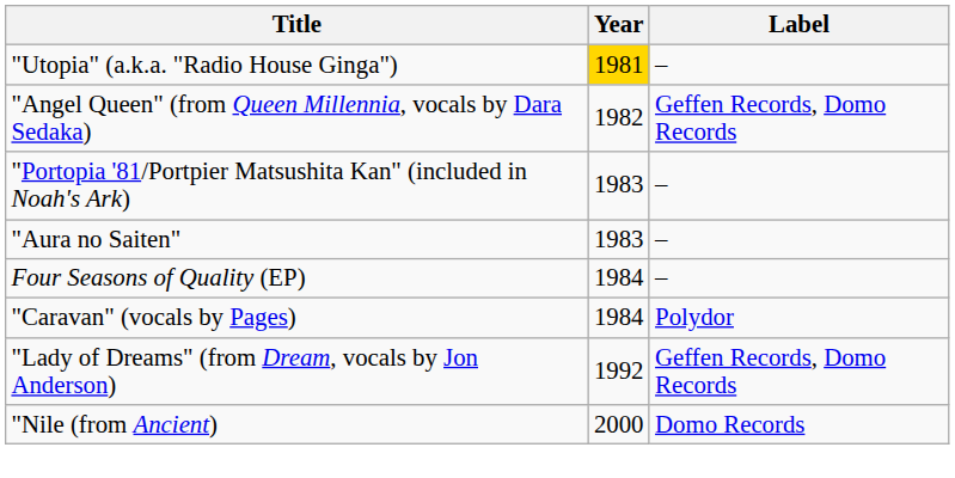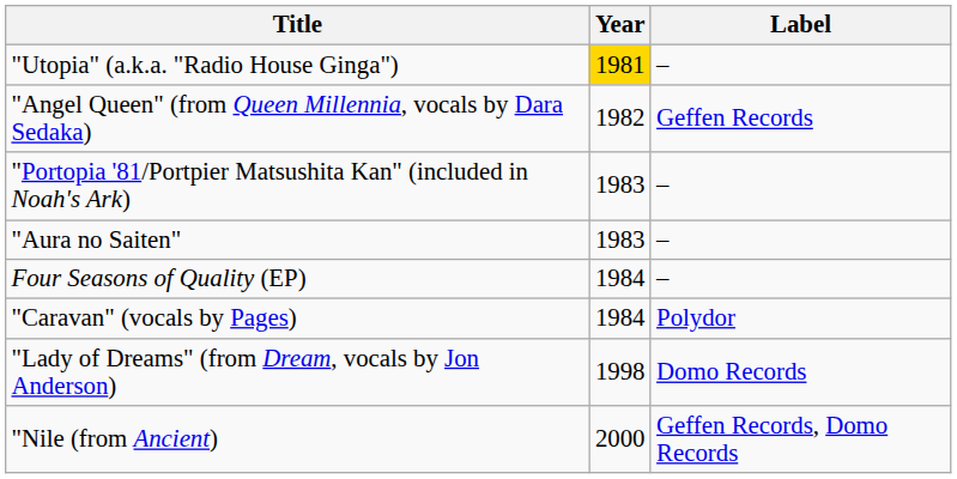"Angel Queen" (from Queen Millennia, vocals by Dara Sedaka) | Label: Geffen Records, Domo Records -> Geffen Records
"Lady of Dreams" (from Dream, vocals by Jon Anderson) | Year: 1992 -> 1998
"Lady of Dreams" (from Dream, vocals by Jon Anderson) | Label: Geffen Records, Domo Records -> Domo Records
"Nile (from Ancient) | Label: Domo Records -> Geffen Records, Domo Records
